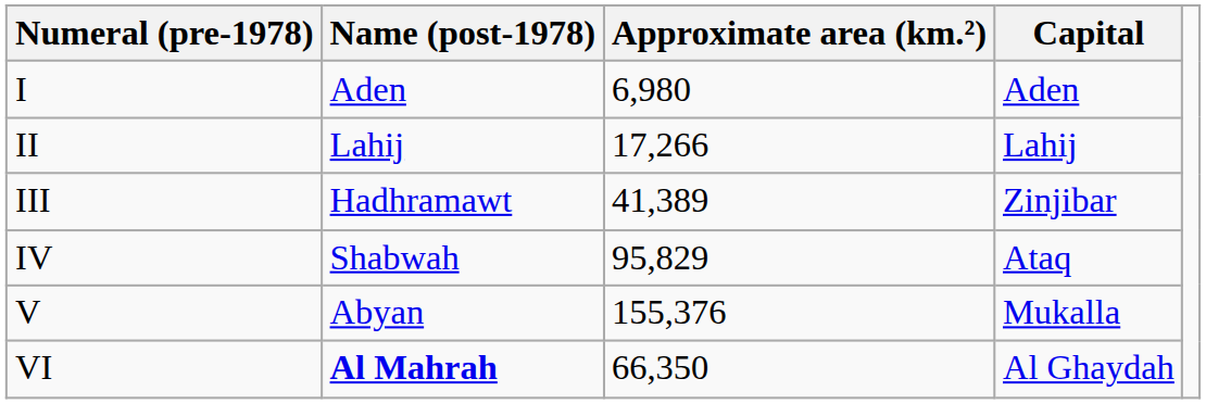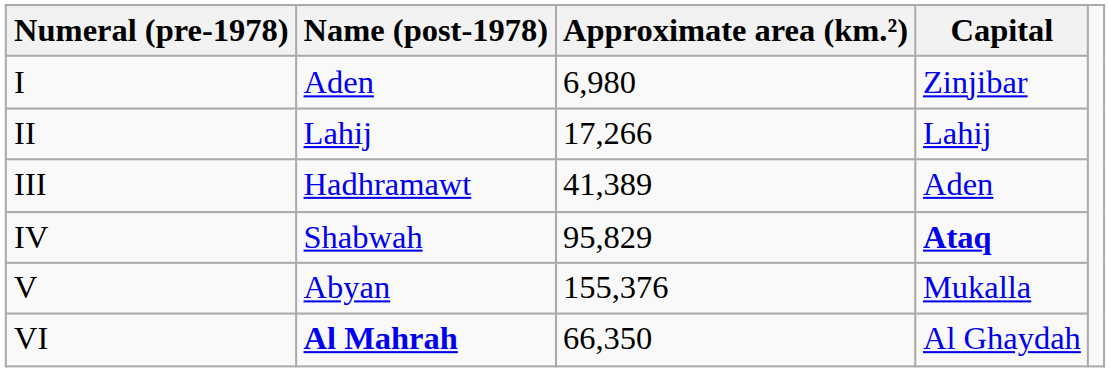I | Capital: Aden -> Zinjibar
III | Capital: Zinjibar -> Aden
IV | Capital: normal -> bold
